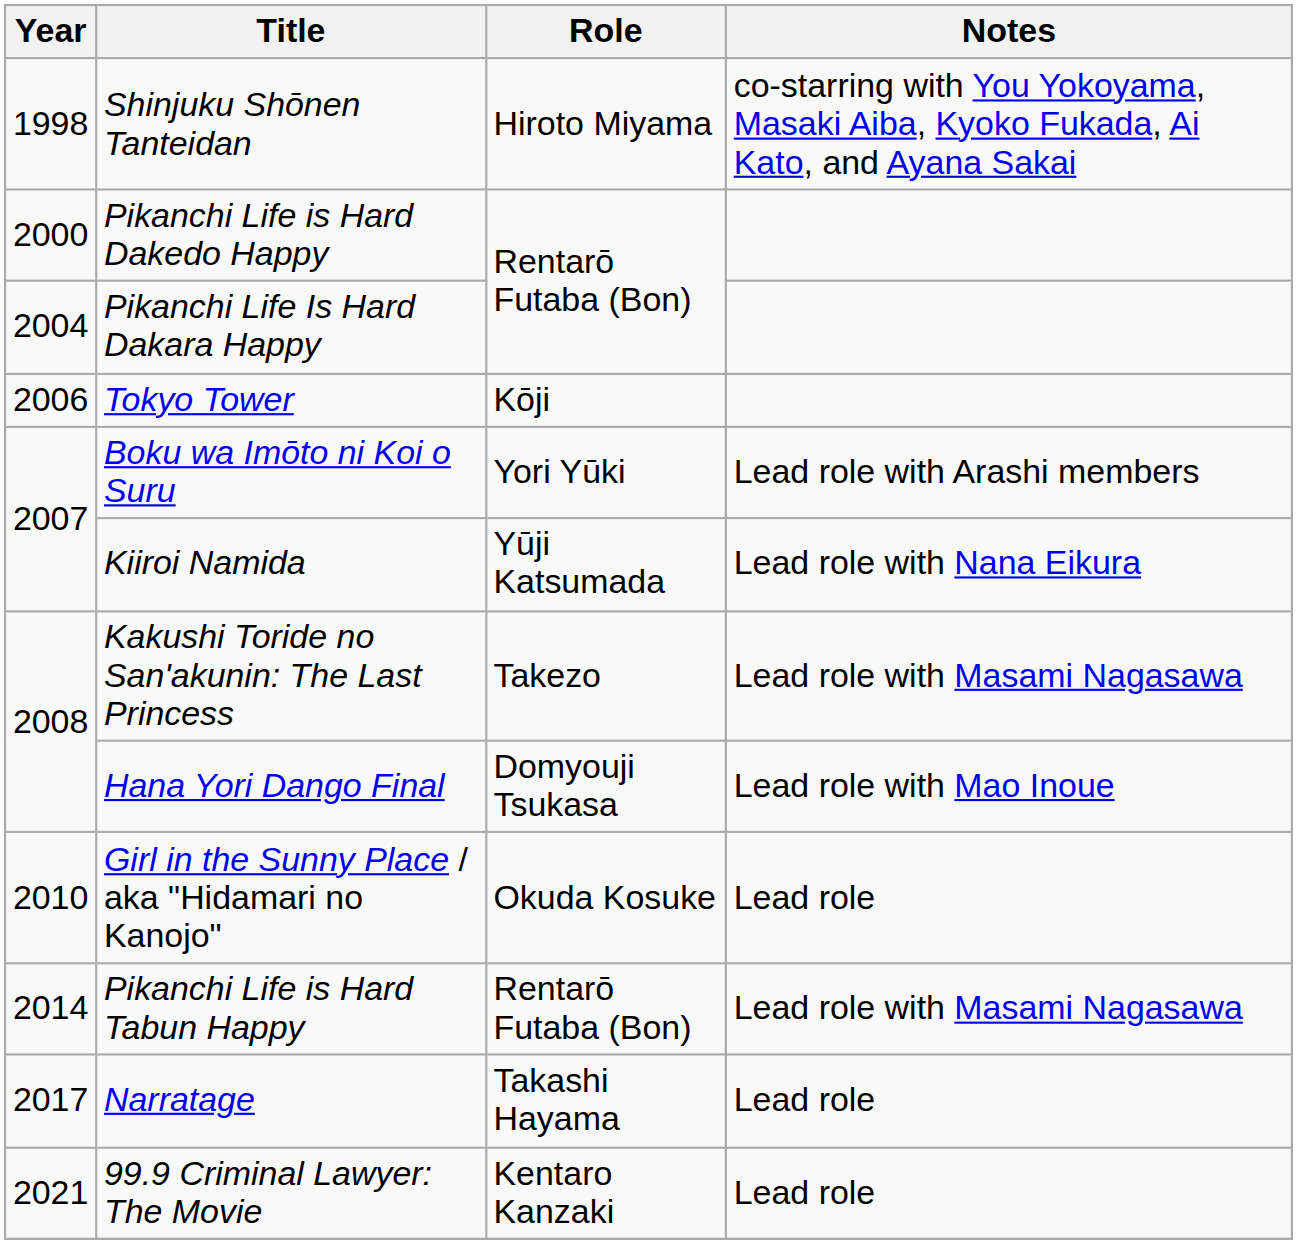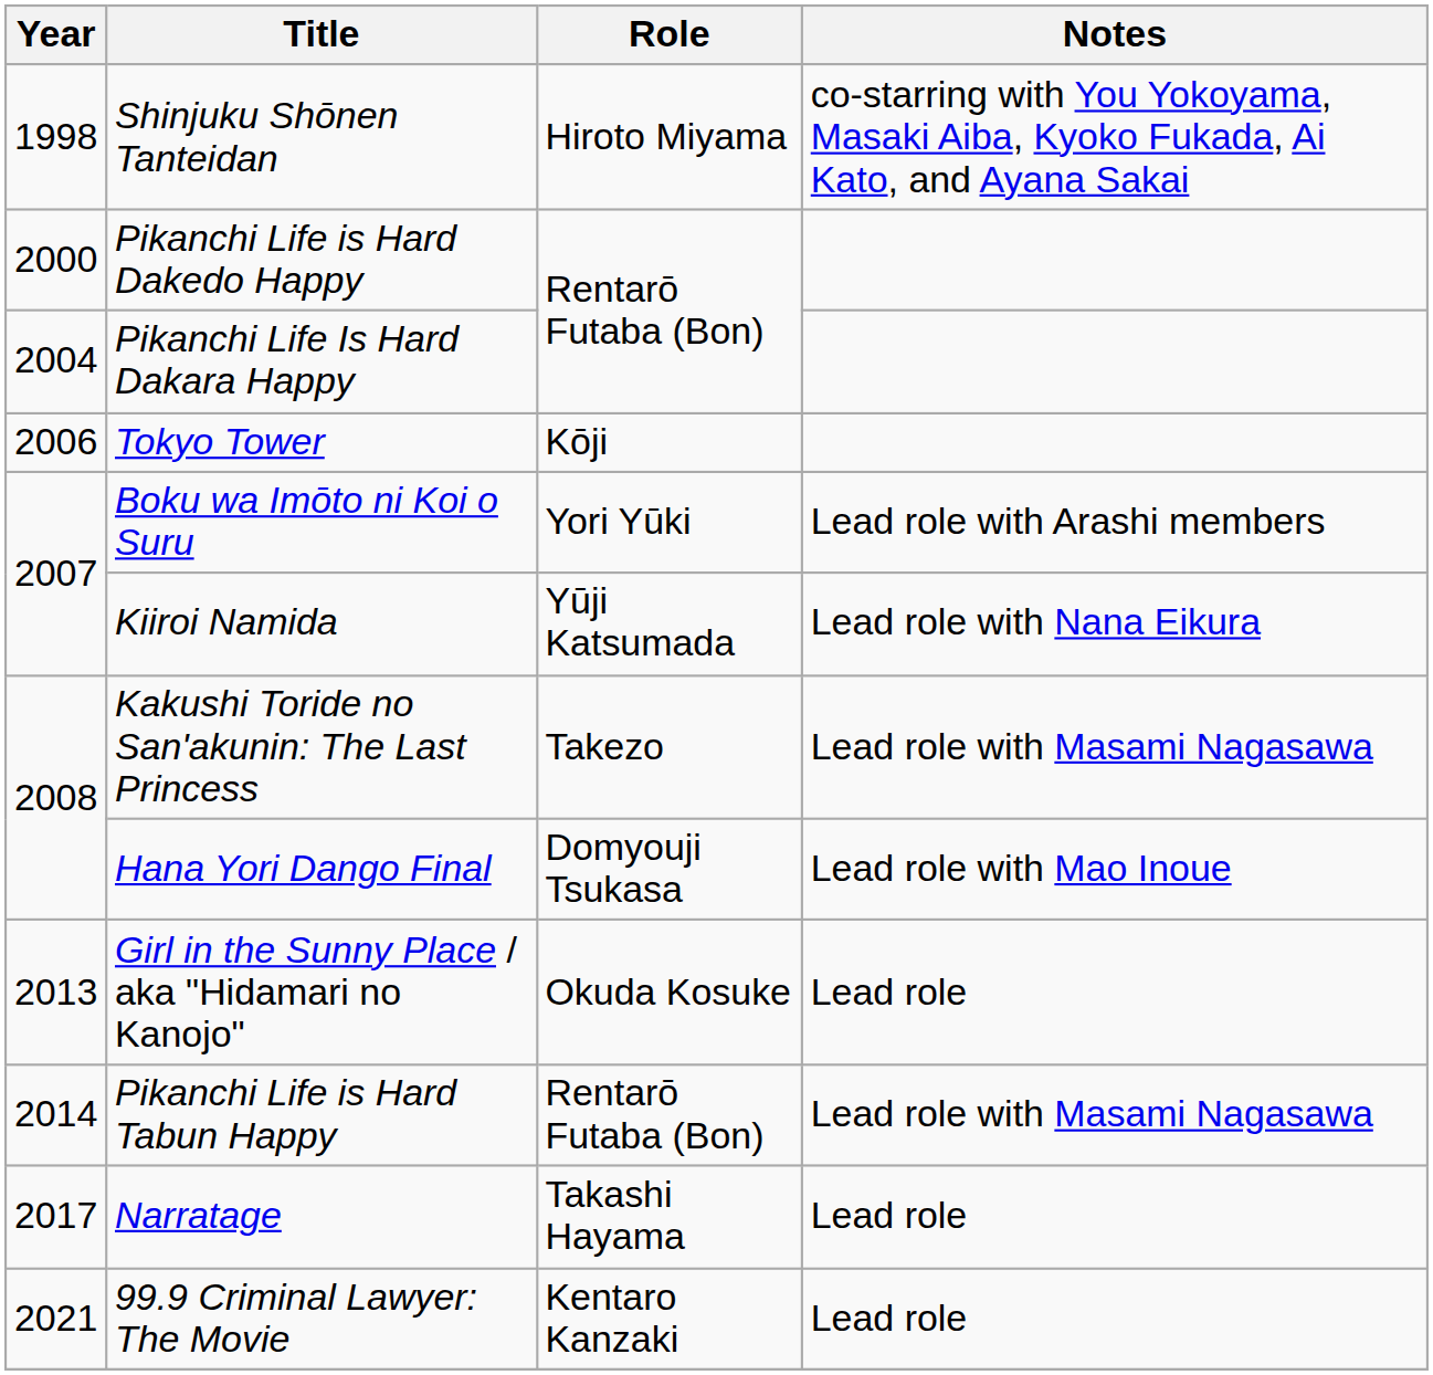Girl in the Sunny Place / aka "Hidamari no Kanojo" | Year: 2010 -> 2013
